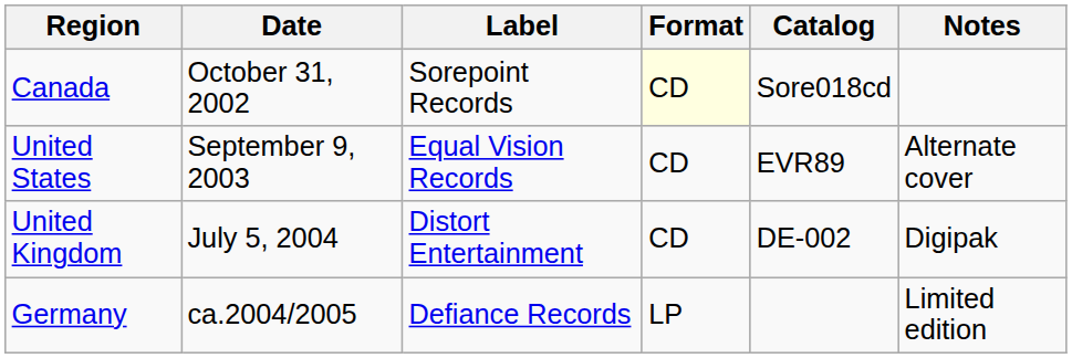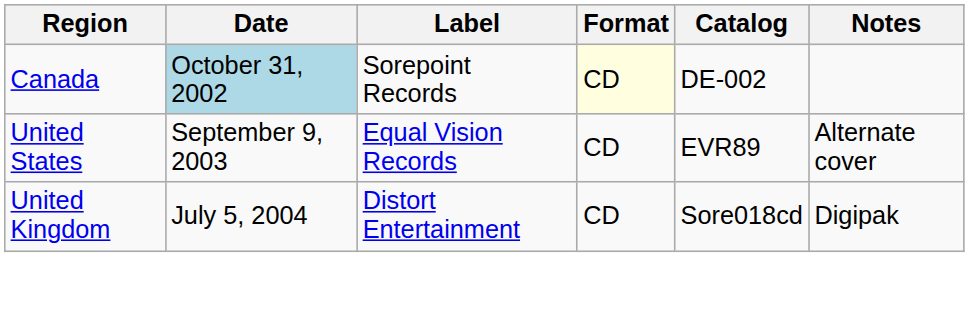Canada | Date: no background -> lightblue background
Canada | Catalog: Sore018cd -> DE-002
United Kingdom | Catalog: DE-002 -> Sore018cd
- row: Germany | ca.2004/2005 | Defiance Records | LP | Limited edition
